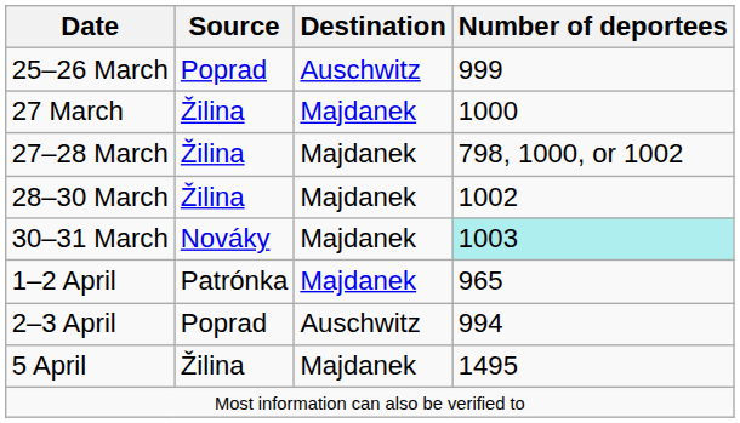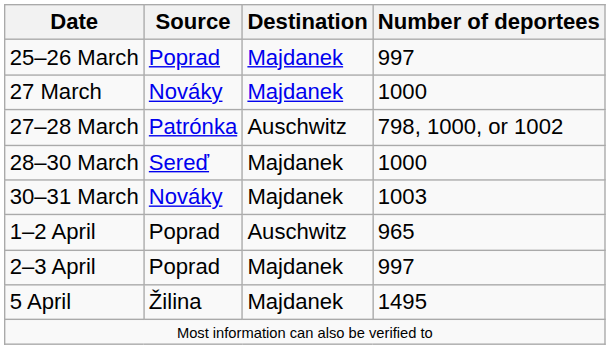25–26 March | Destination: Auschwitz -> Majdanek
25–26 March | Number of deportees: 999 -> 997
27 March | Source: Žilina -> Nováky
27–28 March | Source: Žilina -> Patrónka
27–28 March | Destination: Majdanek -> Auschwitz
28–30 March | Source: Žilina -> Sereď
28–30 March | Number of deportees: 1002 -> 1000
30–31 March | Number of deportees: paleturquoise background -> no background
1–2 April | Source: Patrónka -> Poprad
1–2 April | Destination: Majdanek -> Auschwitz
2–3 April | Destination: Auschwitz -> Majdanek
2–3 April | Number of deportees: 994 -> 997
